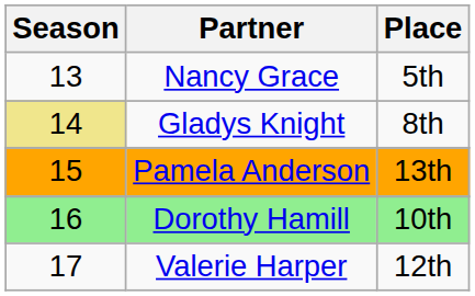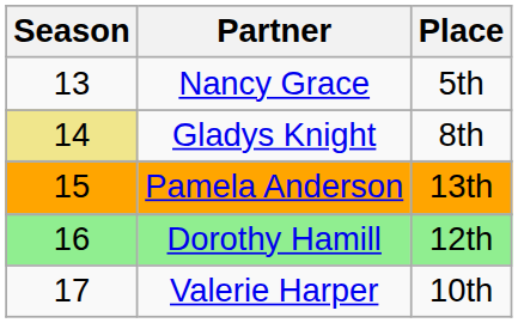Dorothy Hamill | Place: 10th -> 12th
Valerie Harper | Place: 12th -> 10th
